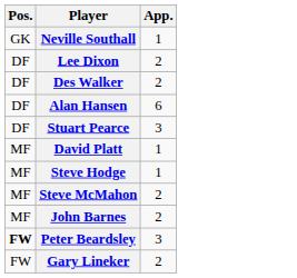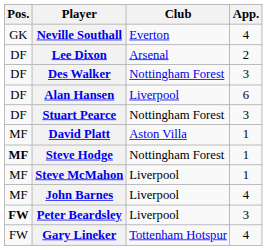+ column: Club | Everton | Arsenal | Nottingham Forest | Liverpool | Nottingham Forest | Aston Villa | Nottingham Forest | Liverpool | Liverpool | Liverpool | Tottenham Hotspur
Neville Southall | App.: 1 -> 4
Des Walker | App.: 2 -> 3
Steve Hodge | Pos.: normal -> bold
Steve McMahon | App.: 2 -> 1
John Barnes | App.: 2 -> 4
Gary Lineker | App.: 2 -> 4
